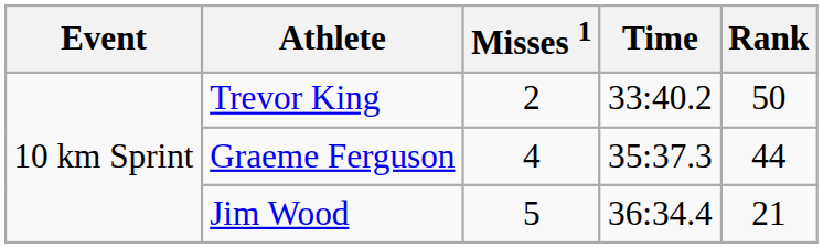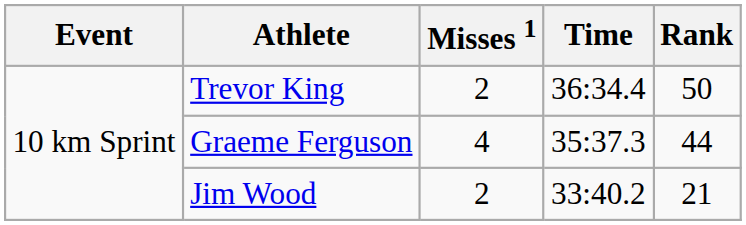Trevor King | Time: 33:40.2 -> 36:34.4
Jim Wood | Misses 1: 5 -> 2
Jim Wood | Time: 36:34.4 -> 33:40.2
